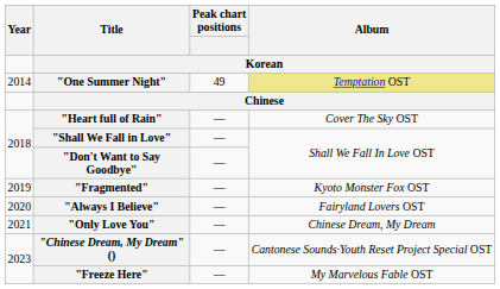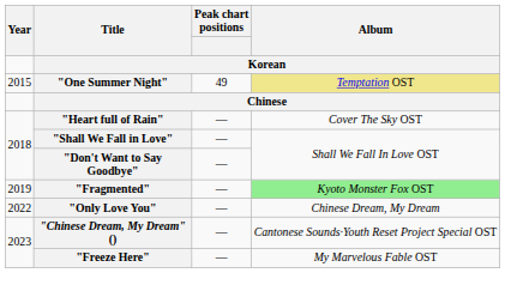"One Summer Night" | Year: 2014 -> 2015
"Fragmented" | Album: no background -> lightgreen background
- row: 2020 | "Always I Believe" | — | Fairyland Lovers OST
"Only Love You" | Year: 2021 -> 2022
